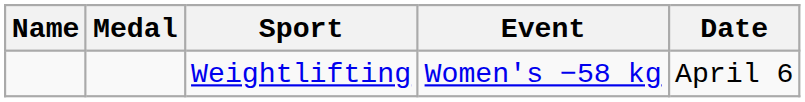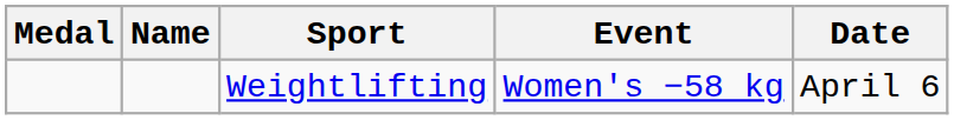columns swapped: Medal <-> Name
